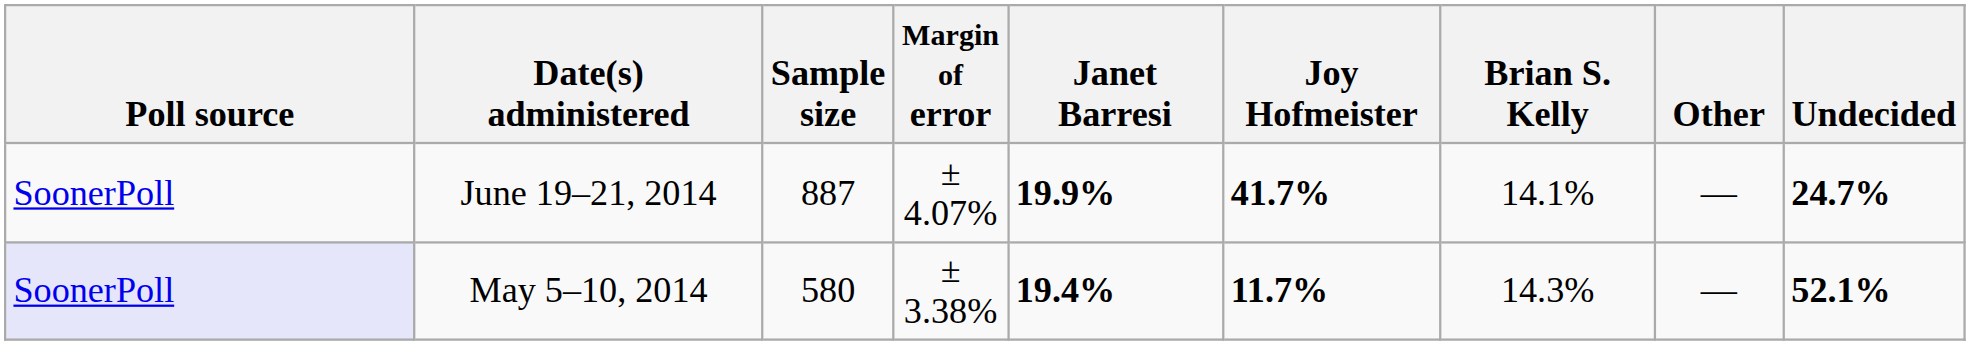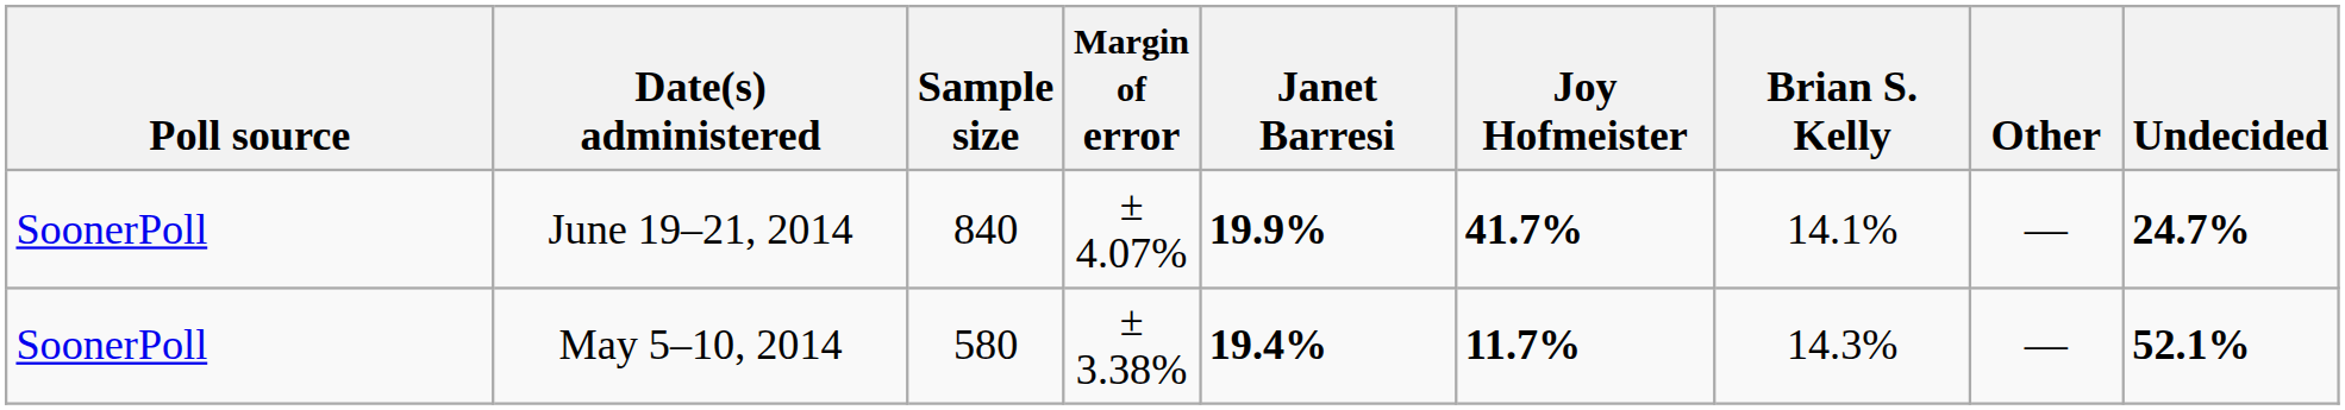June 19–21, 2014 | Sample size: 887 -> 840
May 5–10, 2014 | Poll source: lavender background -> no background
